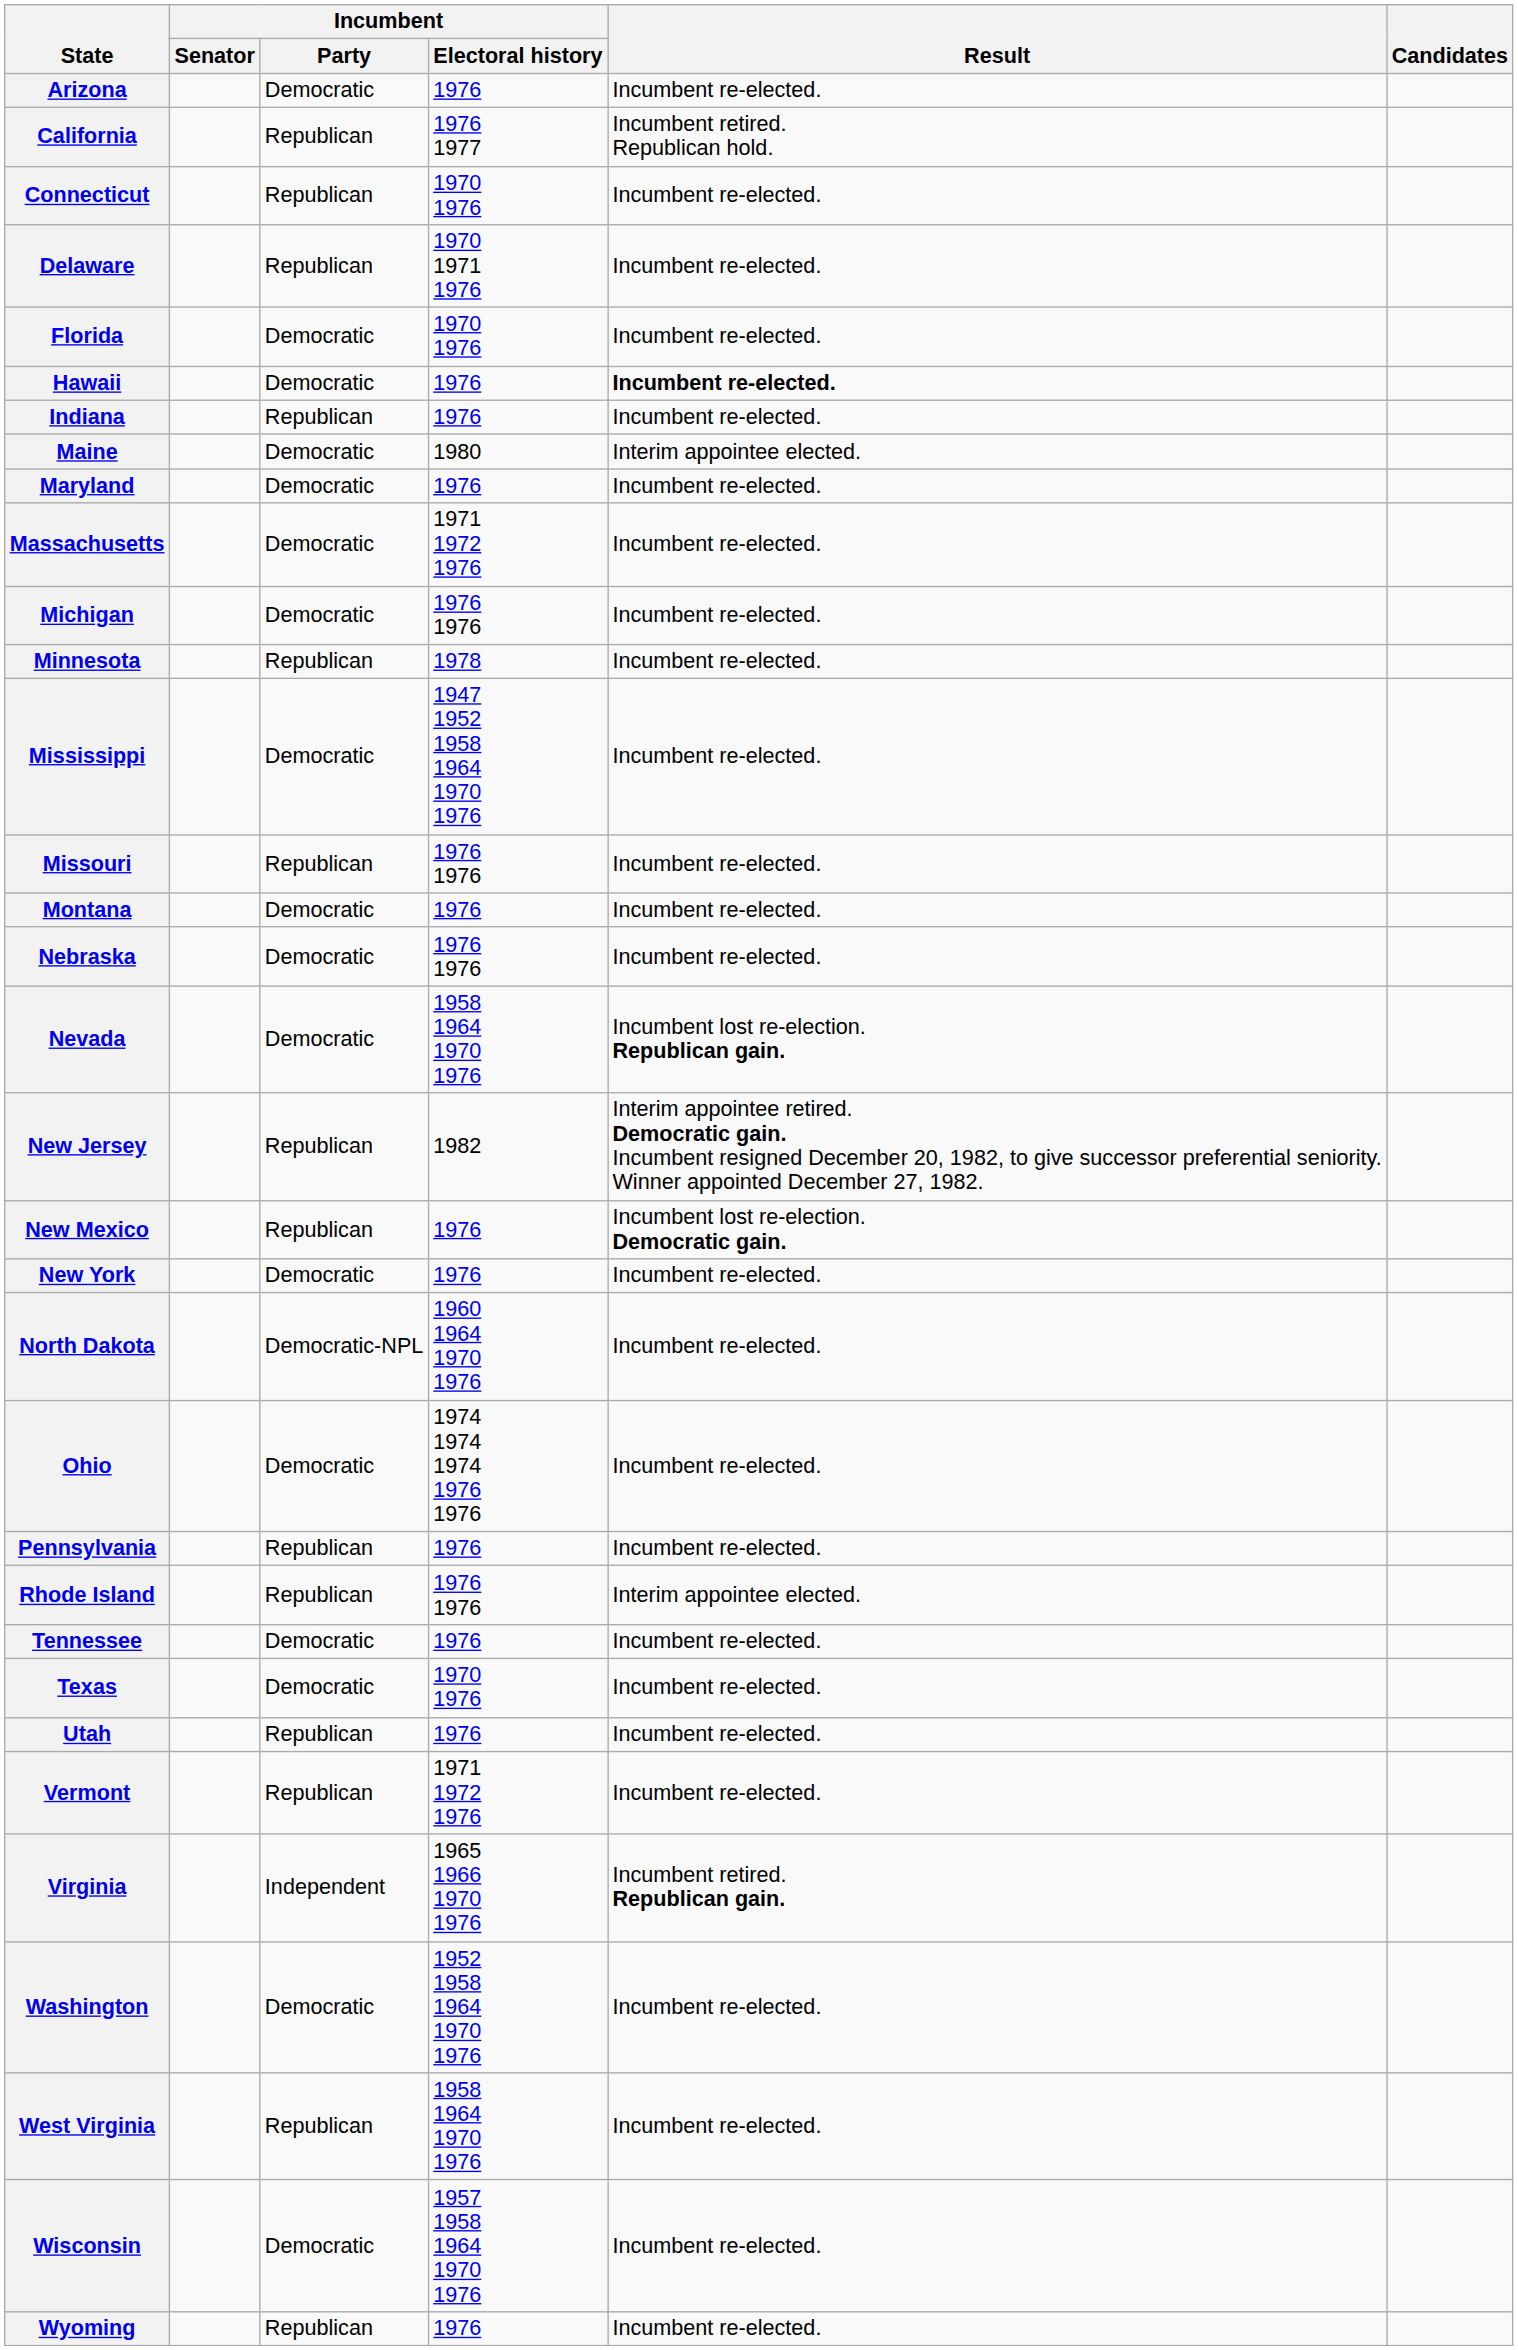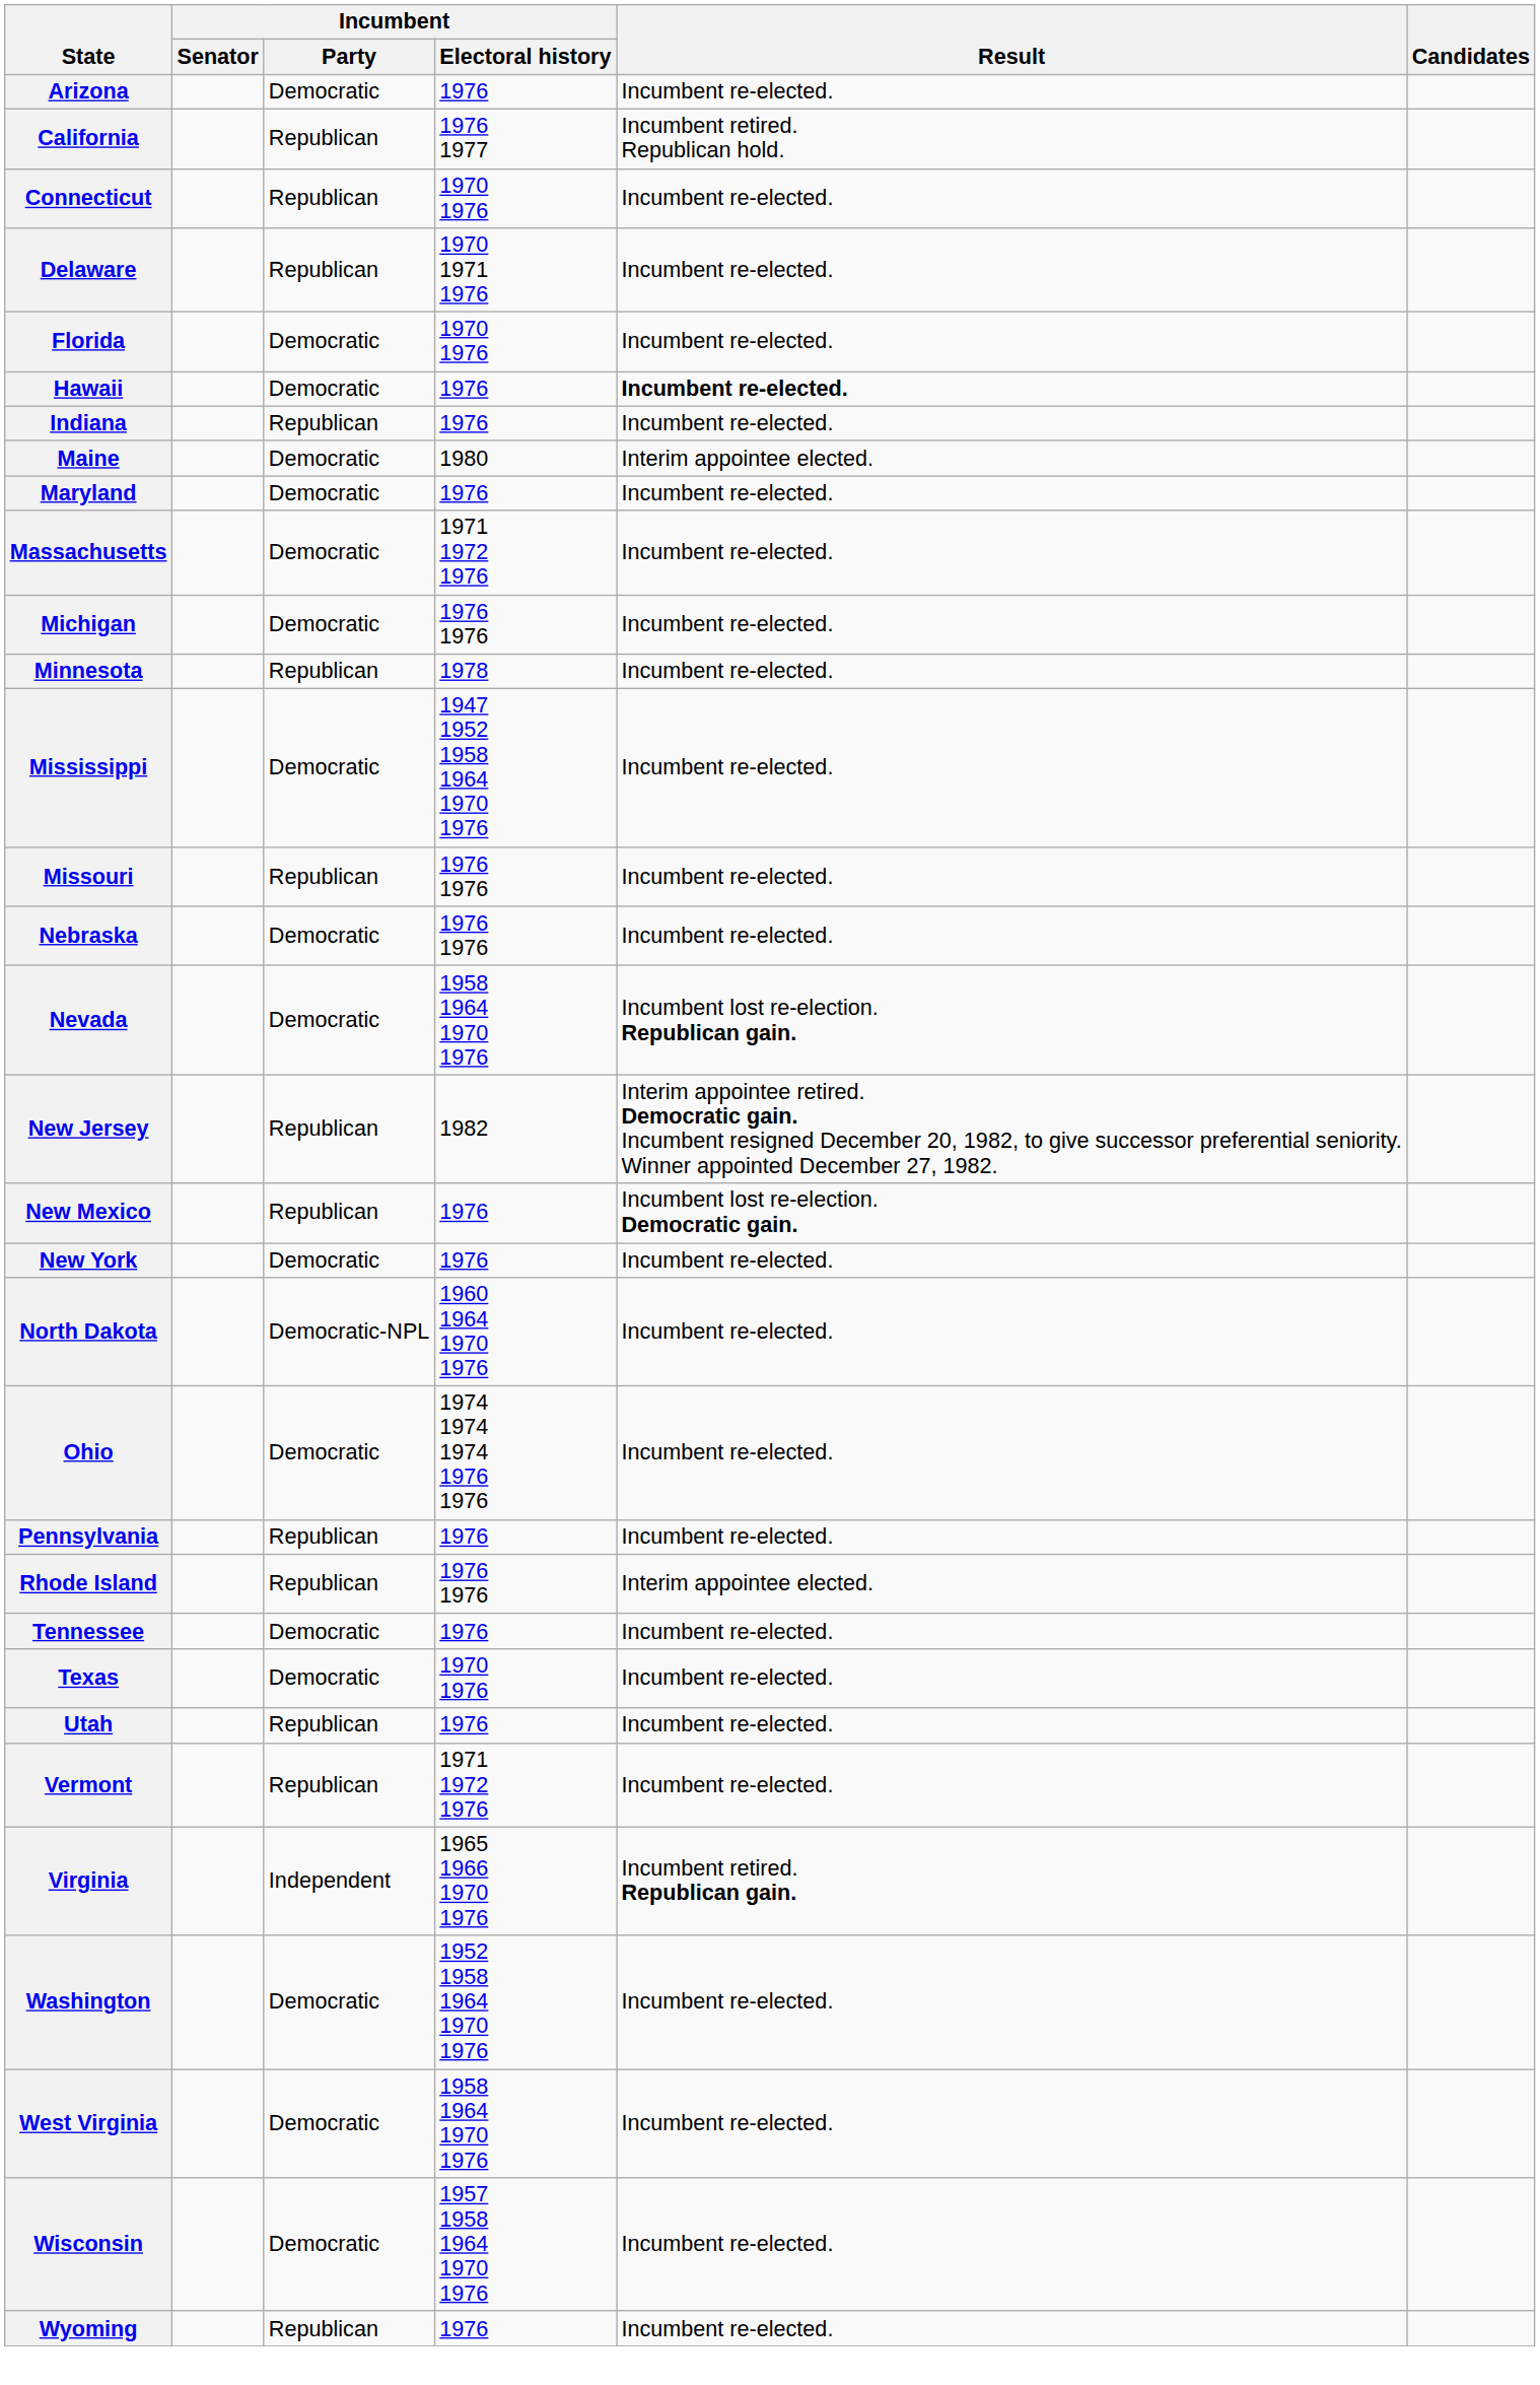- row: Montana | Democratic | 1976 | Incumbent re-elected.
West Virginia | Incumbent / Party: Republican -> Democratic
